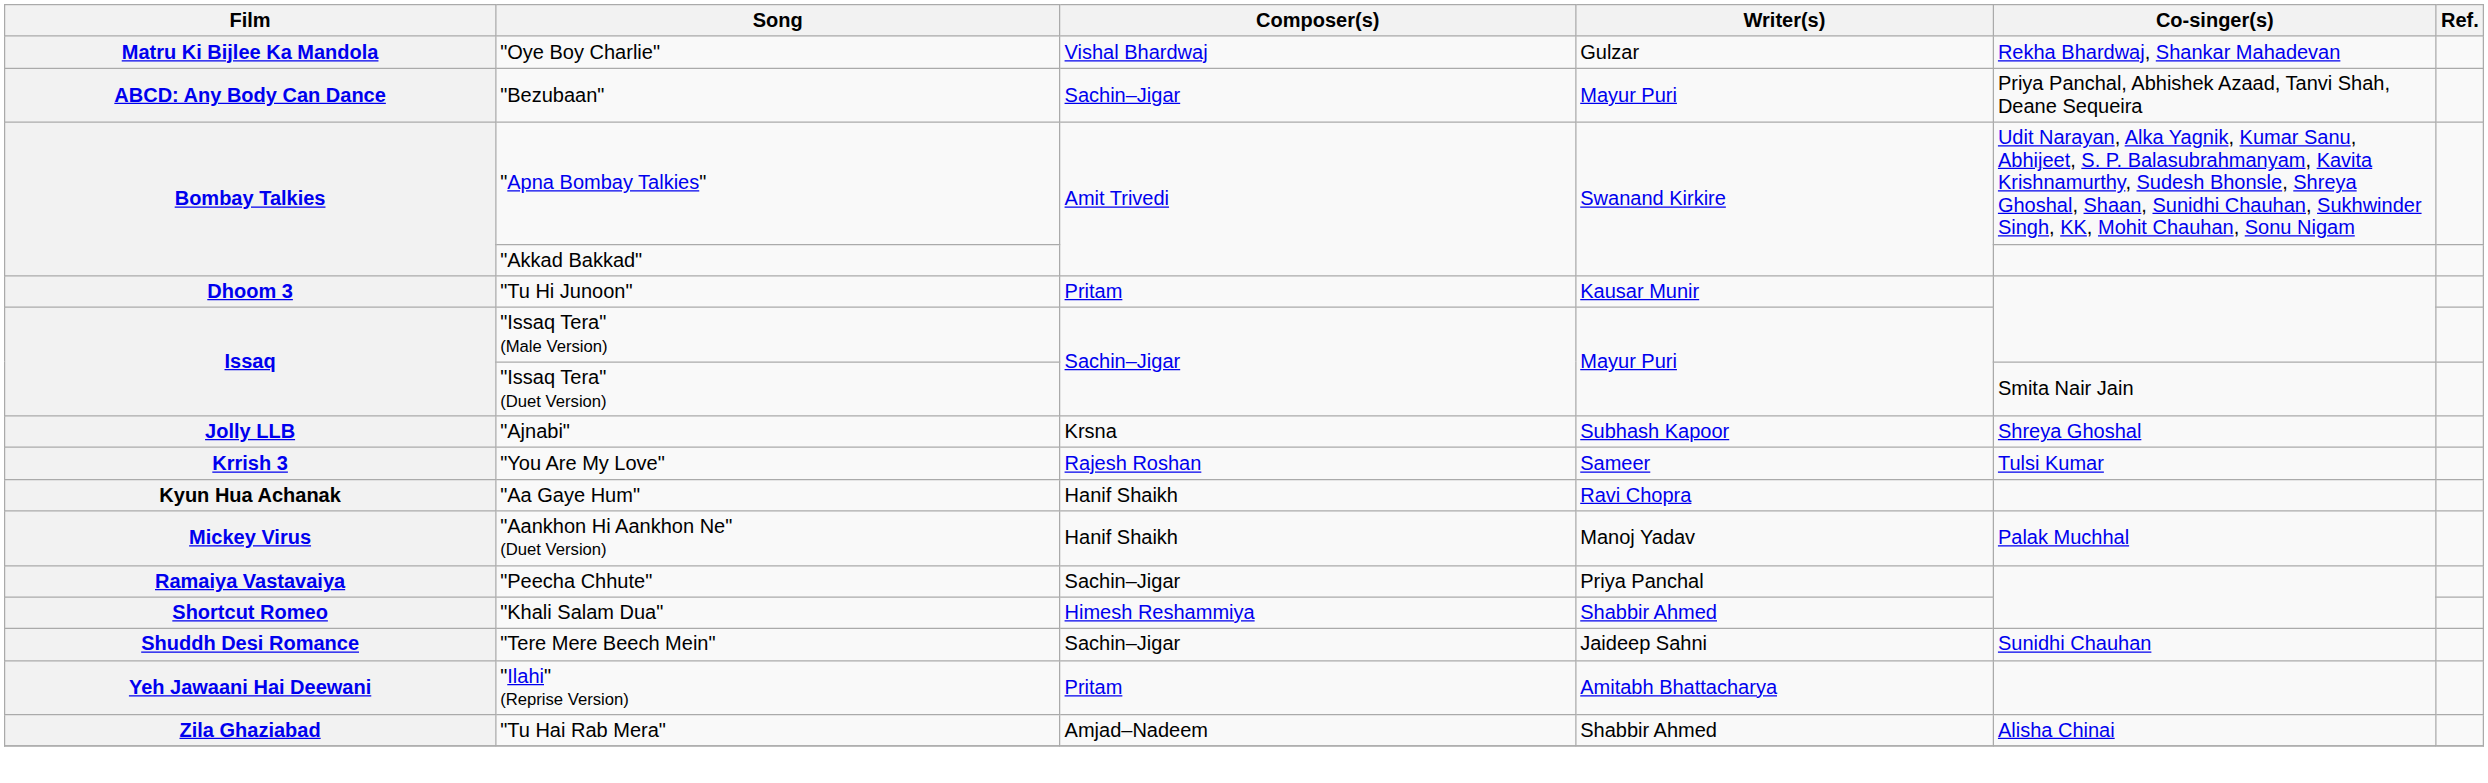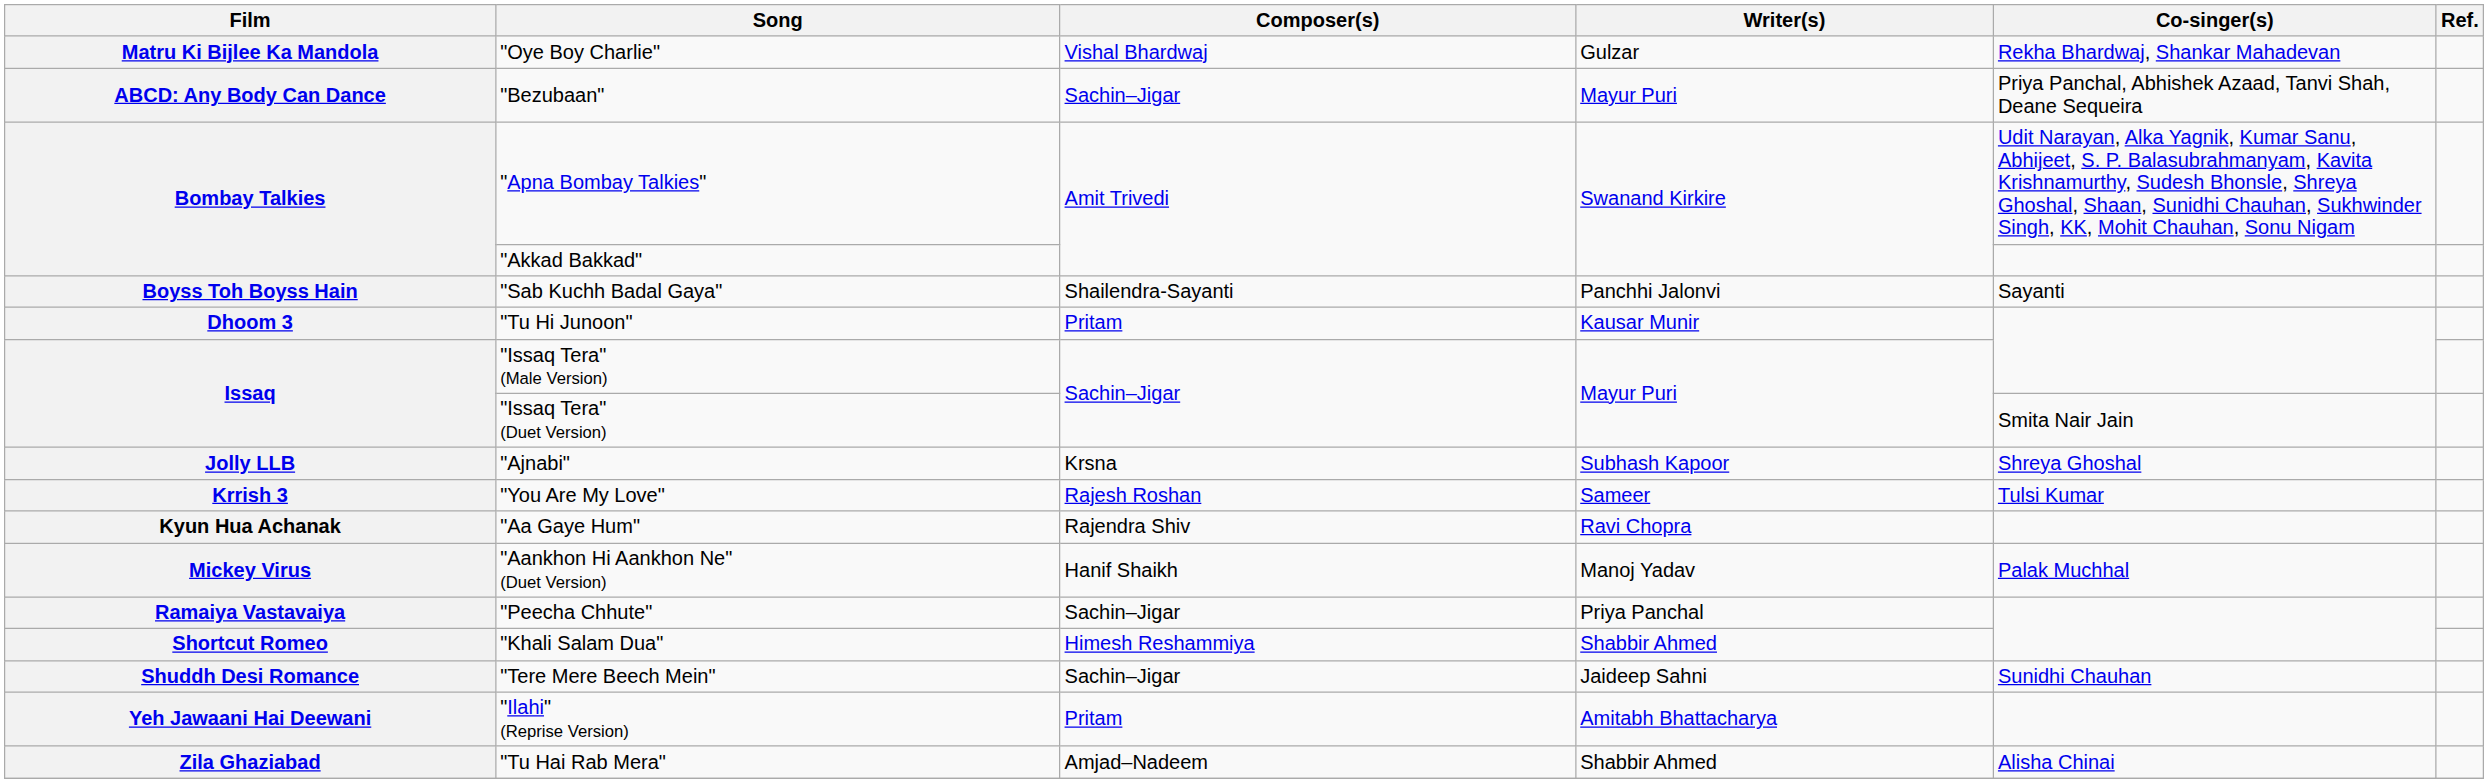+ row: Boyss Toh Boyss Hain | "Sab Kuchh Badal Gaya" | Shailendra-Sayanti | Panchhi Jalonvi | Sayanti
"Aa Gaye Hum" | Composer(s): Hanif Shaikh -> Rajendra Shiv
